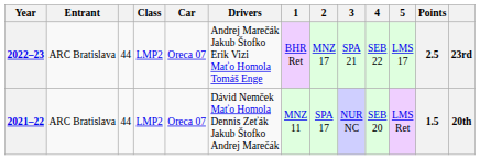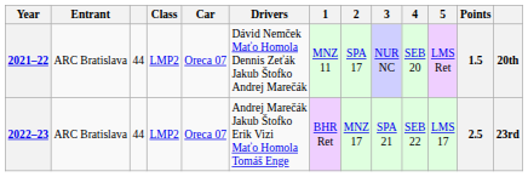rows swapped: 2021–22 <-> 2022–23
